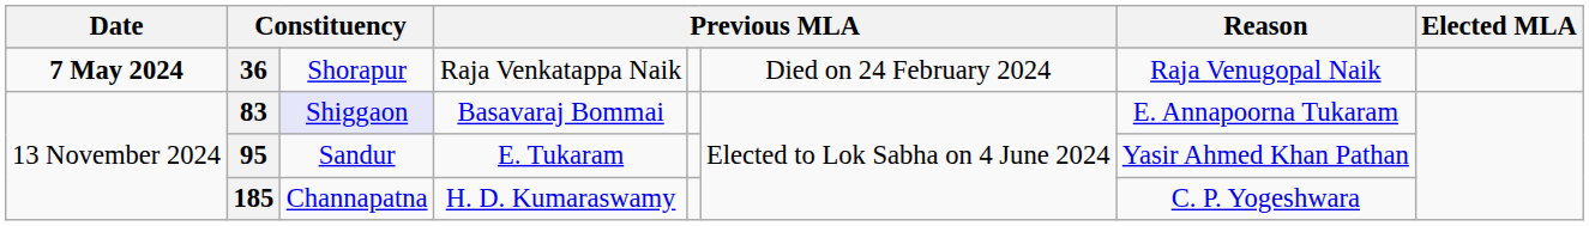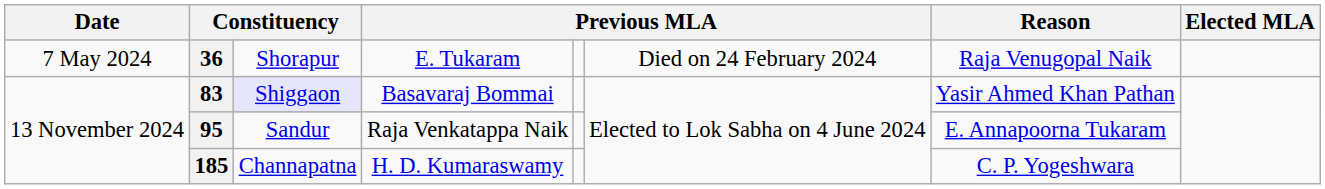36 | Date: bold -> normal
36 | column 4: Raja Venkatappa Naik -> E. Tukaram
83 | Reason: E. Annapoorna Tukaram -> Yasir Ahmed Khan Pathan
95 | column 4: E. Tukaram -> Raja Venkatappa Naik
95 | Reason: Yasir Ahmed Khan Pathan -> E. Annapoorna Tukaram
